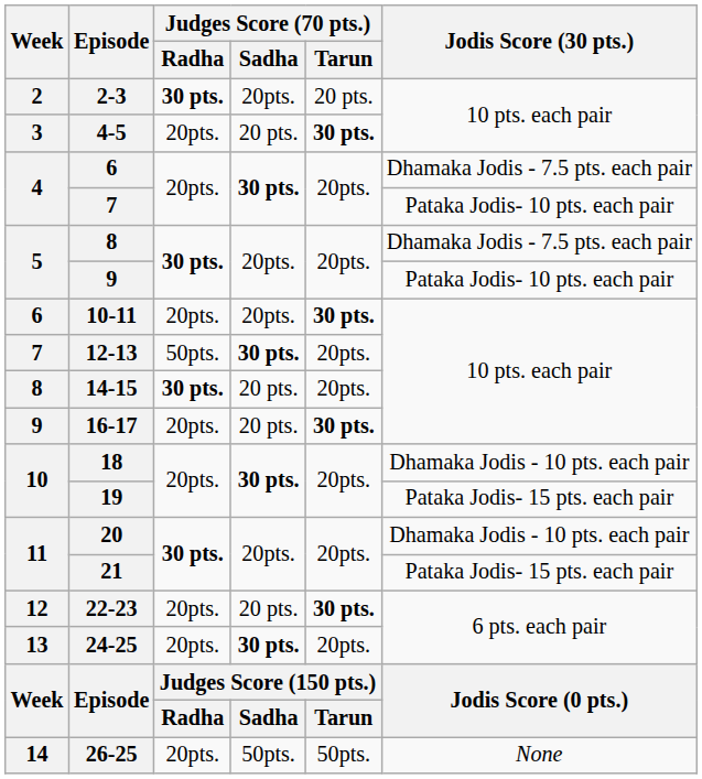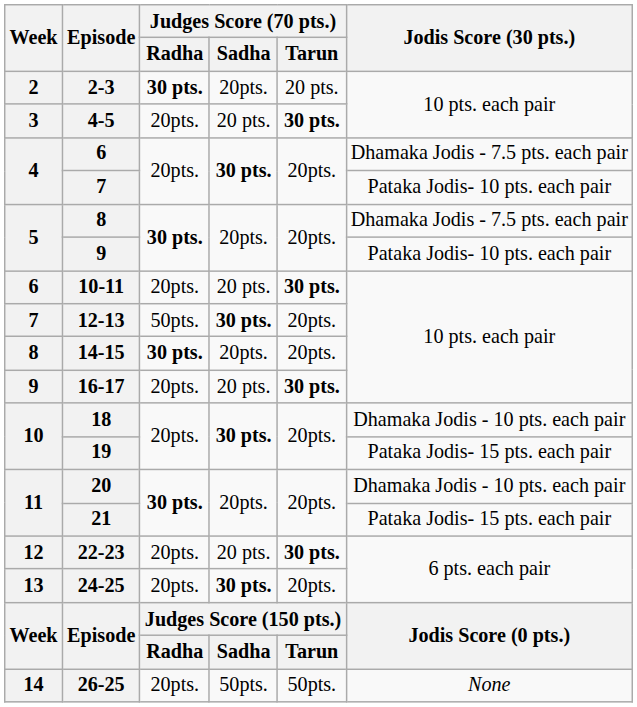10-11 | Judges Score (70 pts.) / Sadha: 20pts. -> 20 pts.
14-15 | Judges Score (70 pts.) / Sadha: 20 pts. -> 20pts.
